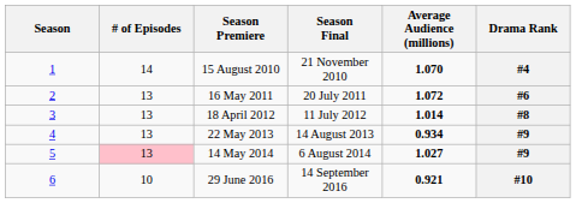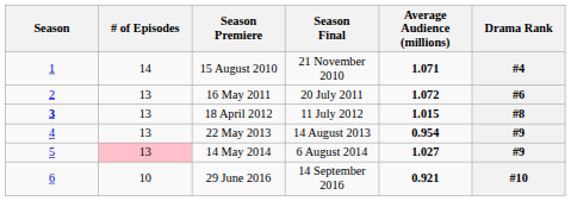15 August 2010 | Average Audience (millions): 1.070 -> 1.071
18 April 2012 | Season: normal -> bold
18 April 2012 | Average Audience (millions): 1.014 -> 1.015
22 May 2013 | Average Audience (millions): 0.934 -> 0.954
